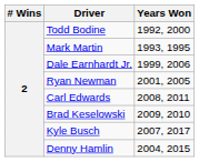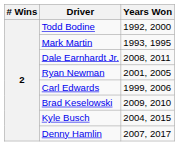Dale Earnhardt Jr. | Years Won: 1999, 2006 -> 2008, 2011
Carl Edwards | Years Won: 2008, 2011 -> 1999, 2006
Kyle Busch | Years Won: 2007, 2017 -> 2004, 2015
Denny Hamlin | Years Won: 2004, 2015 -> 2007, 2017
